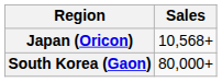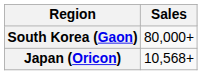rows swapped: South Korea (Gaon) <-> Japan (Oricon)
